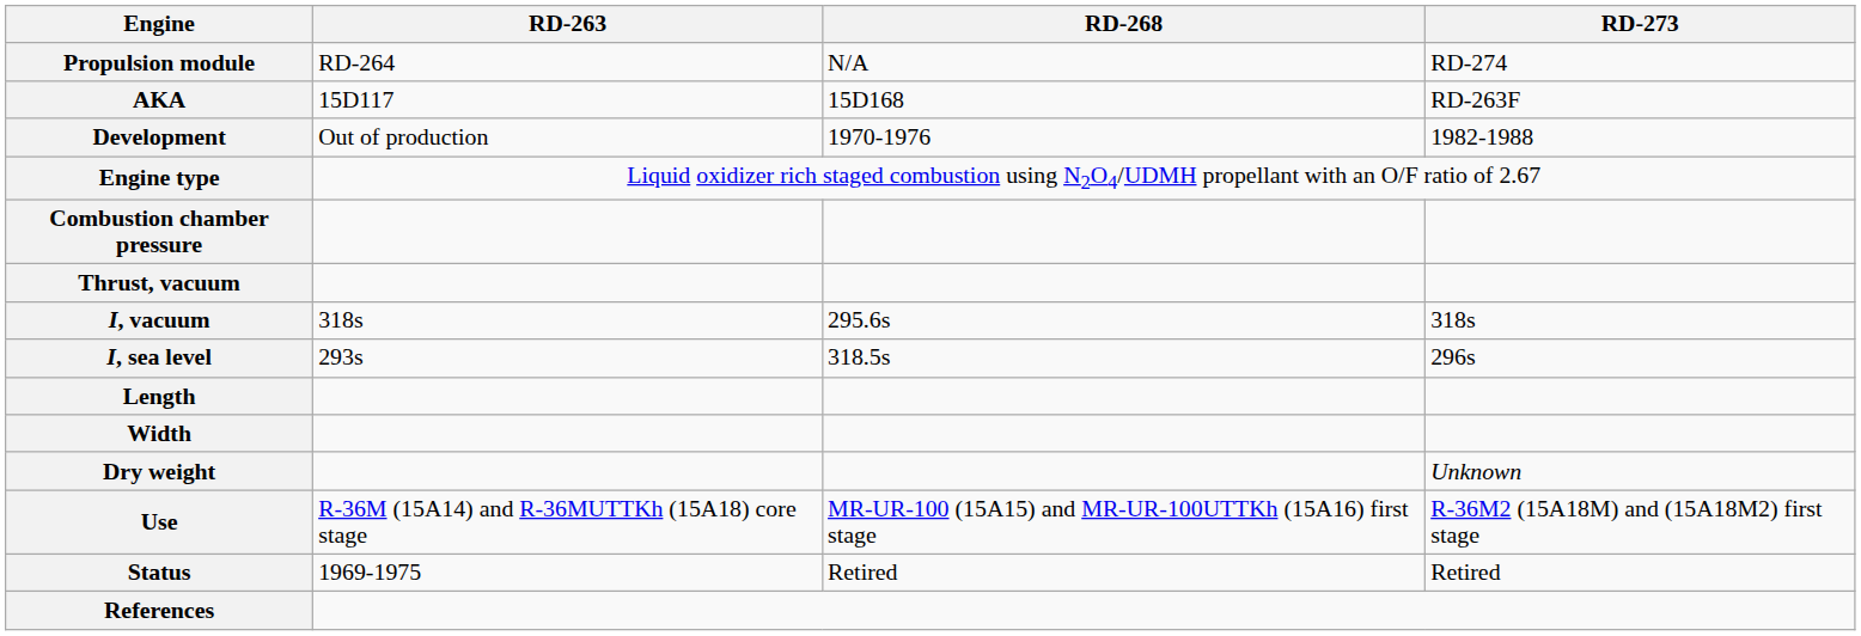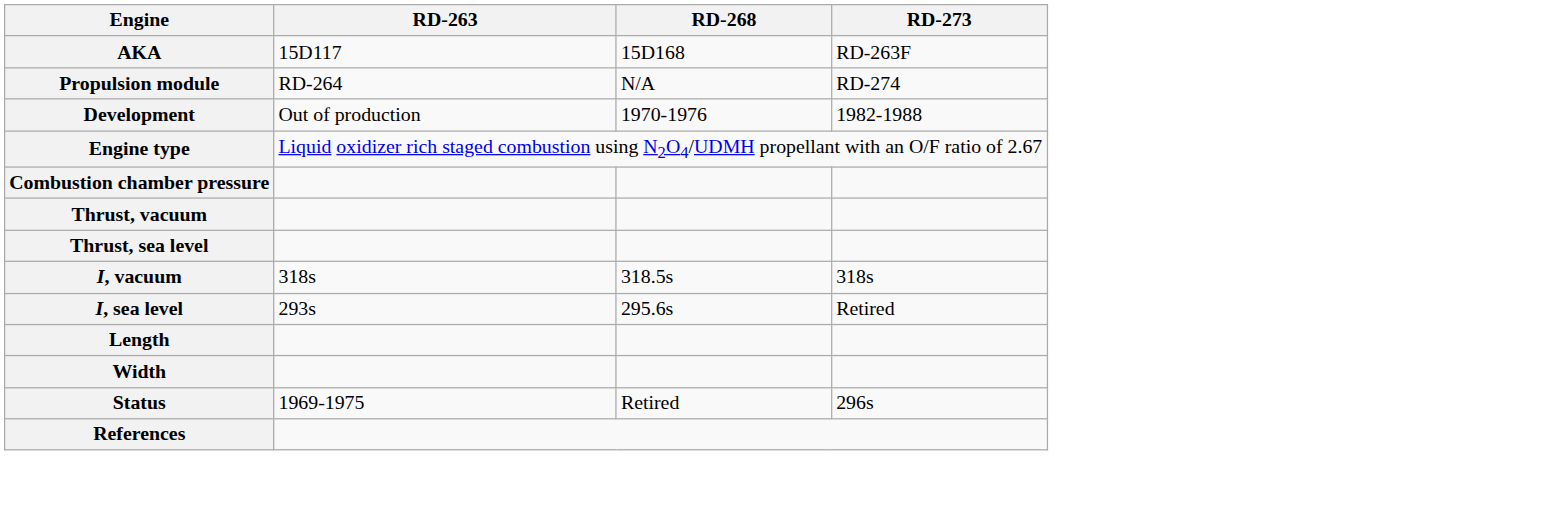rows swapped: AKA <-> Propulsion module
+ row: Thrust, sea level
I, vacuum | RD-268: 295.6s -> 318.5s
I, sea level | RD-268: 318.5s -> 295.6s
I, sea level | RD-273: 296s -> Retired
- row: Dry weight | Unknown
- row: Use | R-36M (15А14) and R-36MUTTKh (15A18) core stage | MR-UR-100 (15А15) and MR-UR-100UTTKh (15A16) first stage | R-36M2 (15A18M) and (15A18M2) first stage
Status | RD-273: Retired -> 296s
